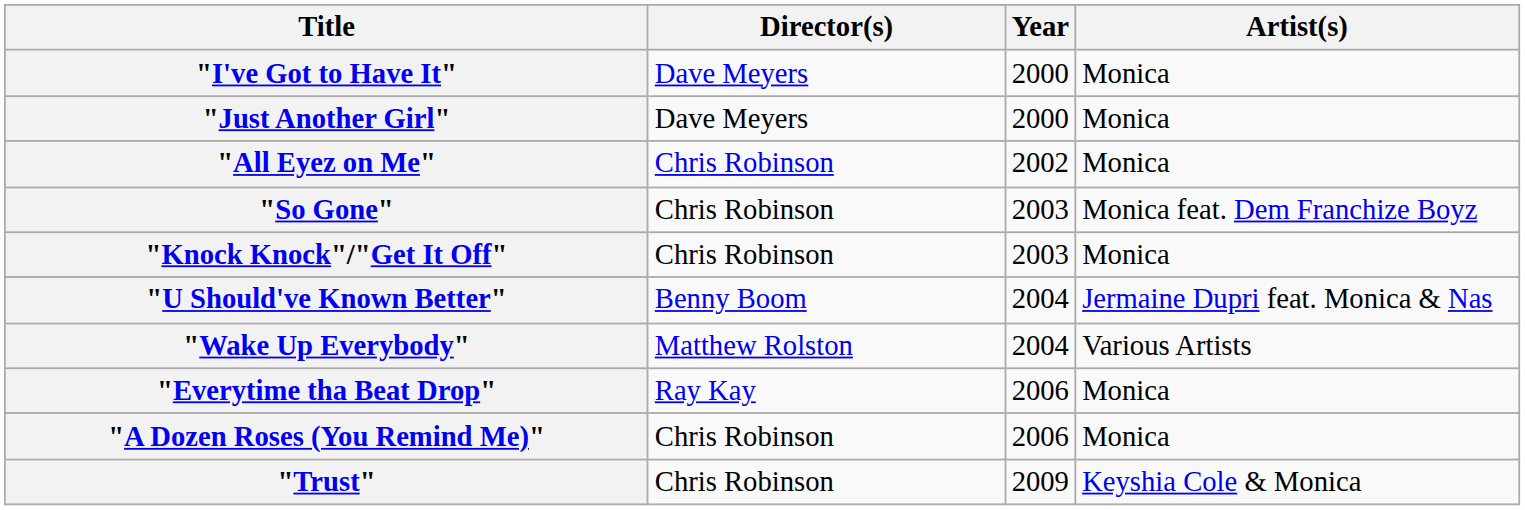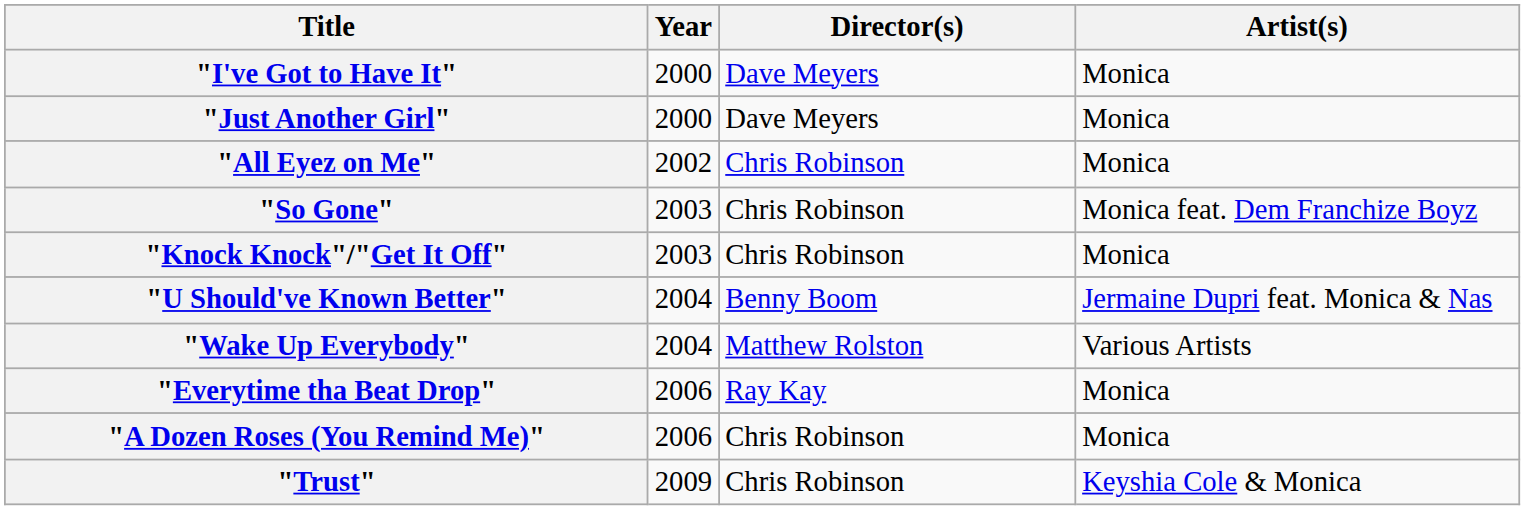columns swapped: Year <-> Director(s)
